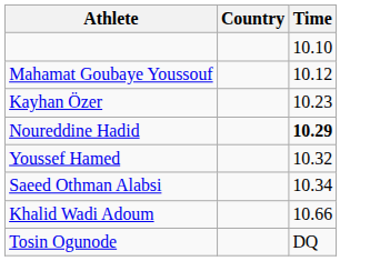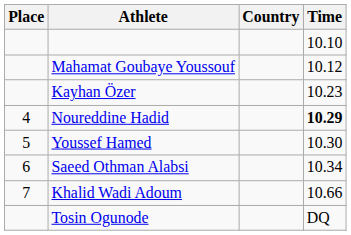+ column: Place | 4 | 5 | 6 | 7
Youssef Hamed | Time: 10.32 -> 10.30
